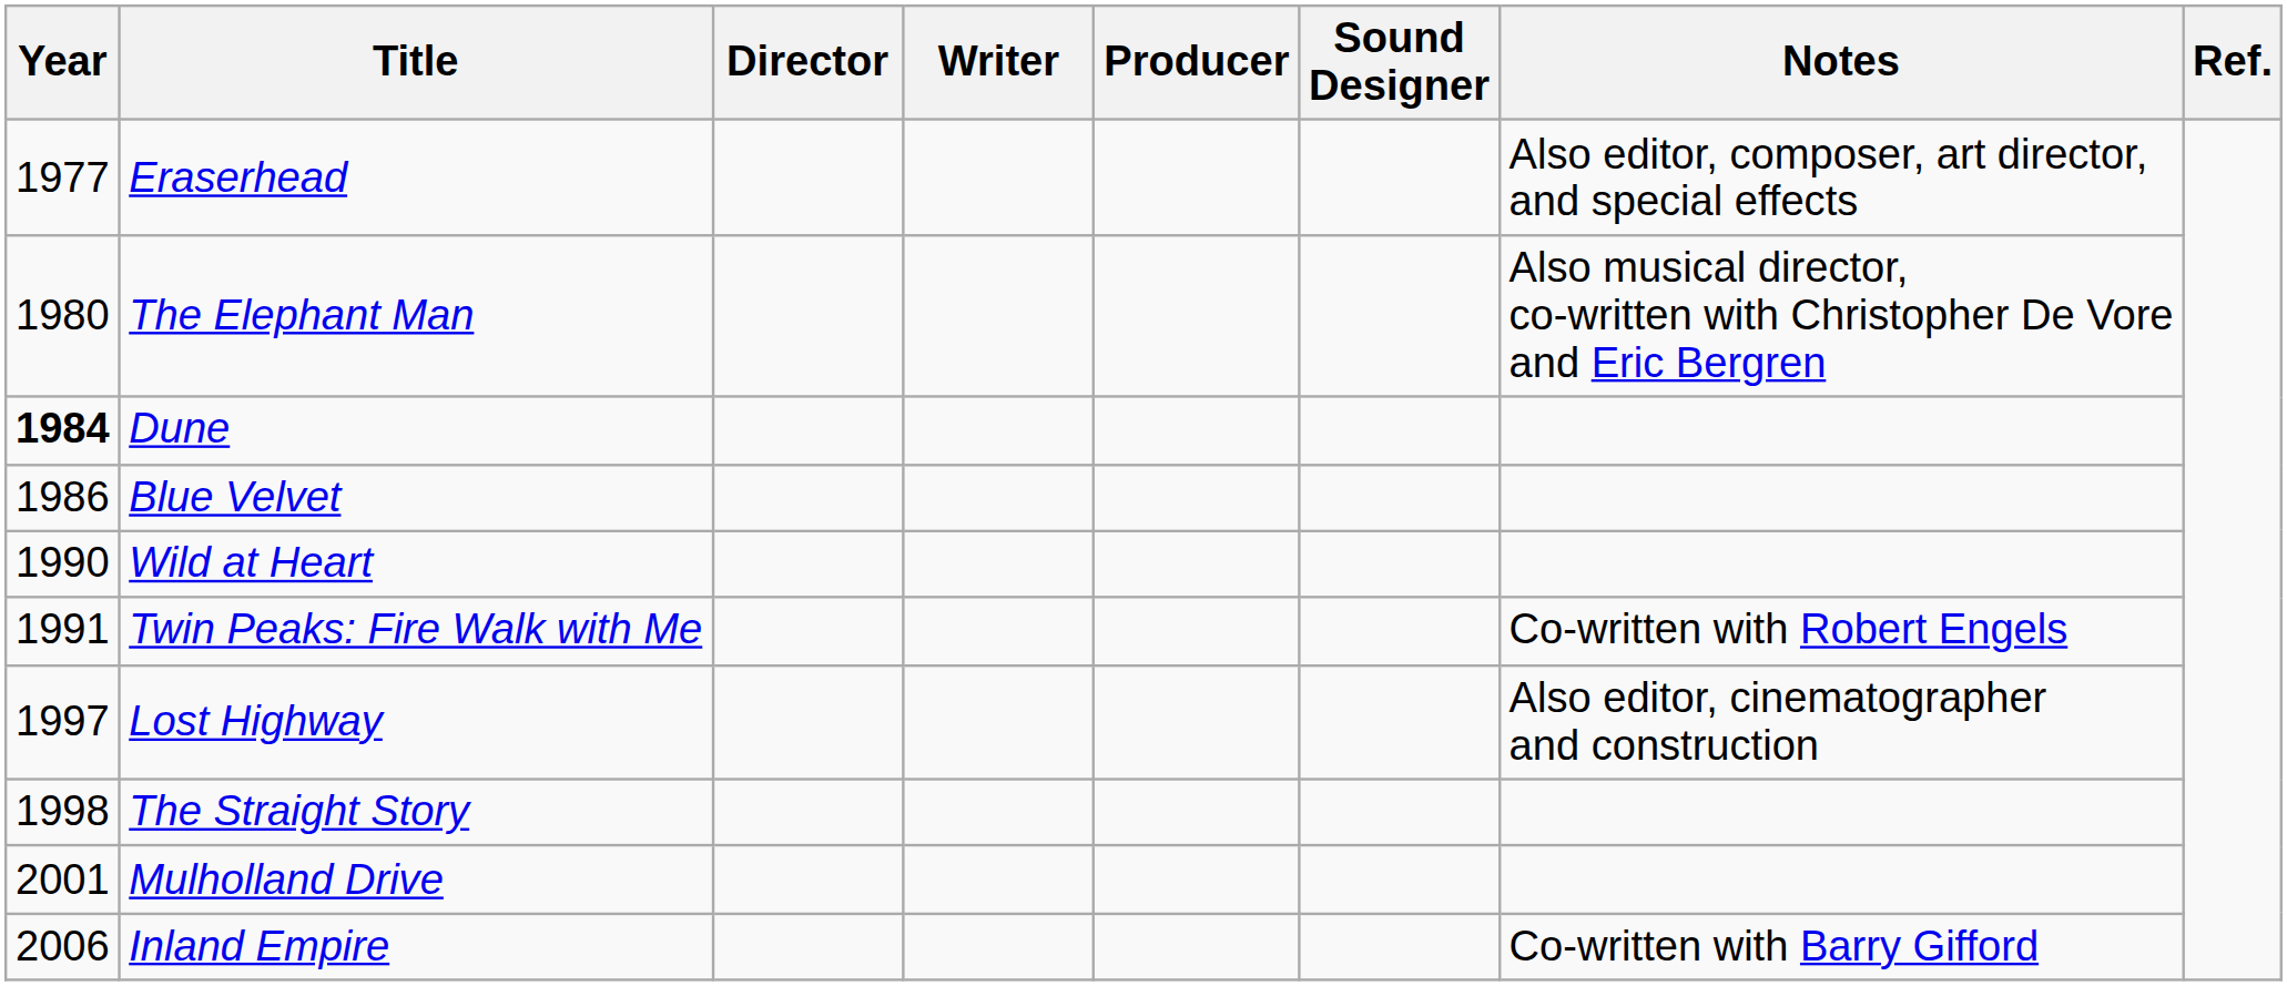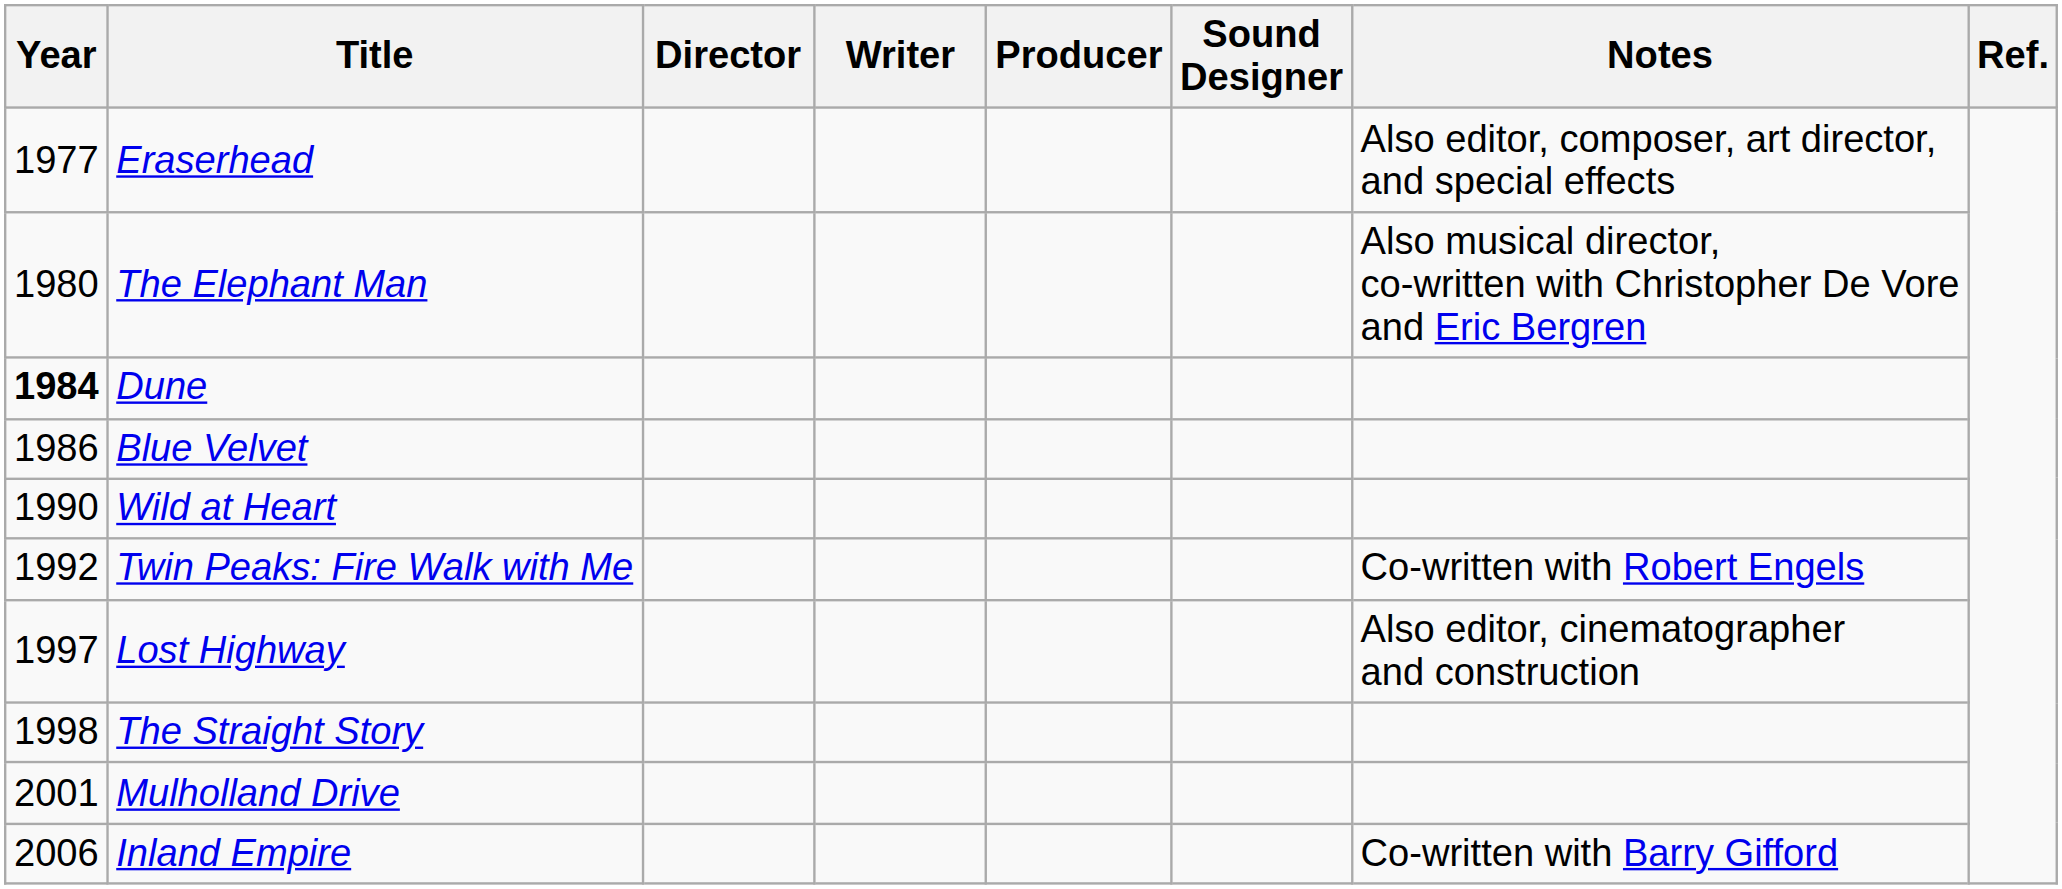Twin Peaks: Fire Walk with Me | Year: 1991 -> 1992
